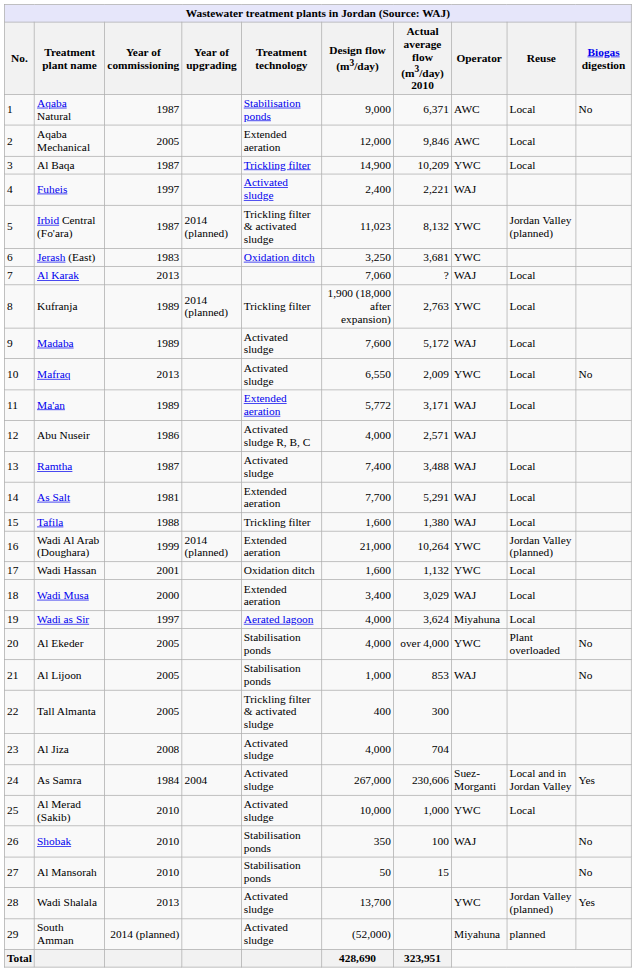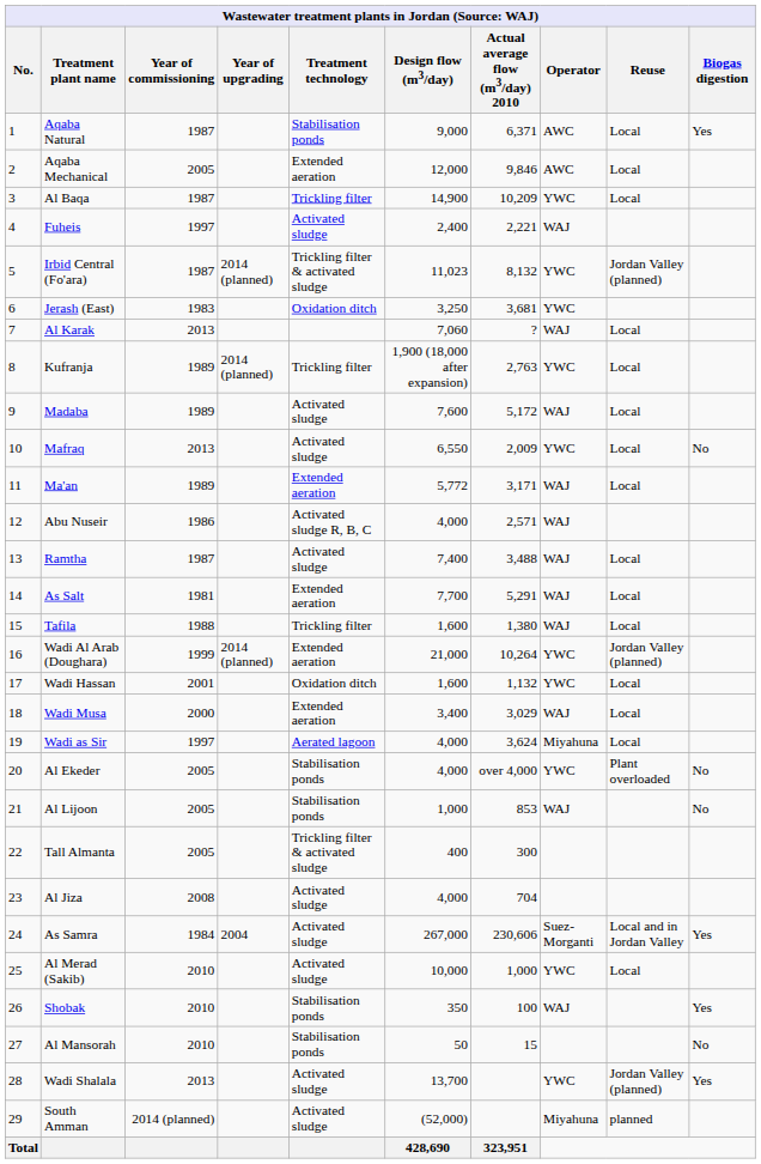Aqaba Natural | Biogas digestion: No -> Yes
Shobak | Biogas digestion: No -> Yes
